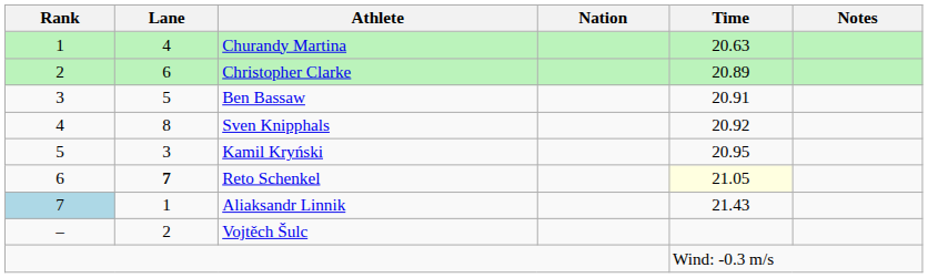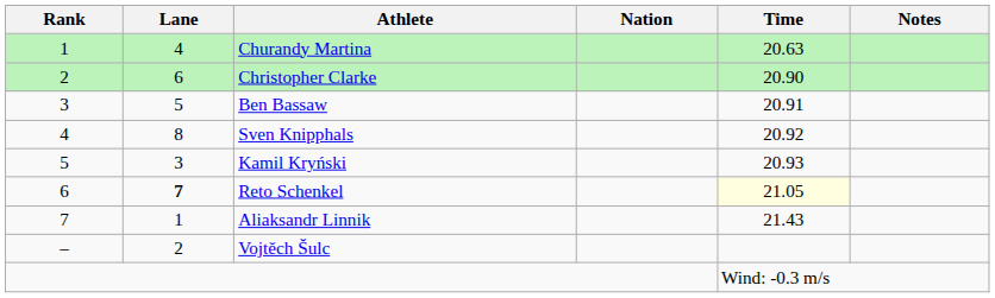Christopher Clarke | Time: 20.89 -> 20.90
Kamil Kryński | Time: 20.95 -> 20.93
Aliaksandr Linnik | Rank: lightblue background -> no background
